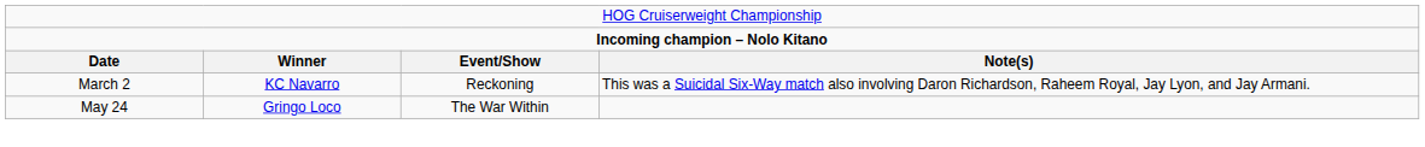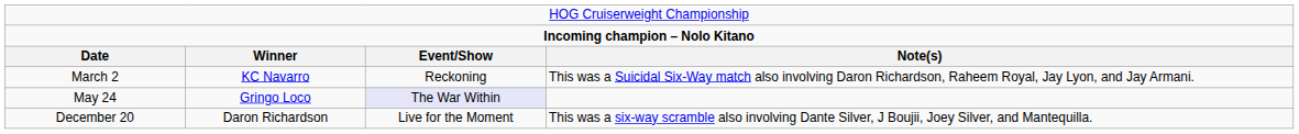May 24 | column 3: no background -> lavender background
+ row: December 20 | Daron Richardson | Live for the Moment | This was a six-way scramble also involving Dante Silver, J Boujii, Joey Silver, and Mantequilla.
